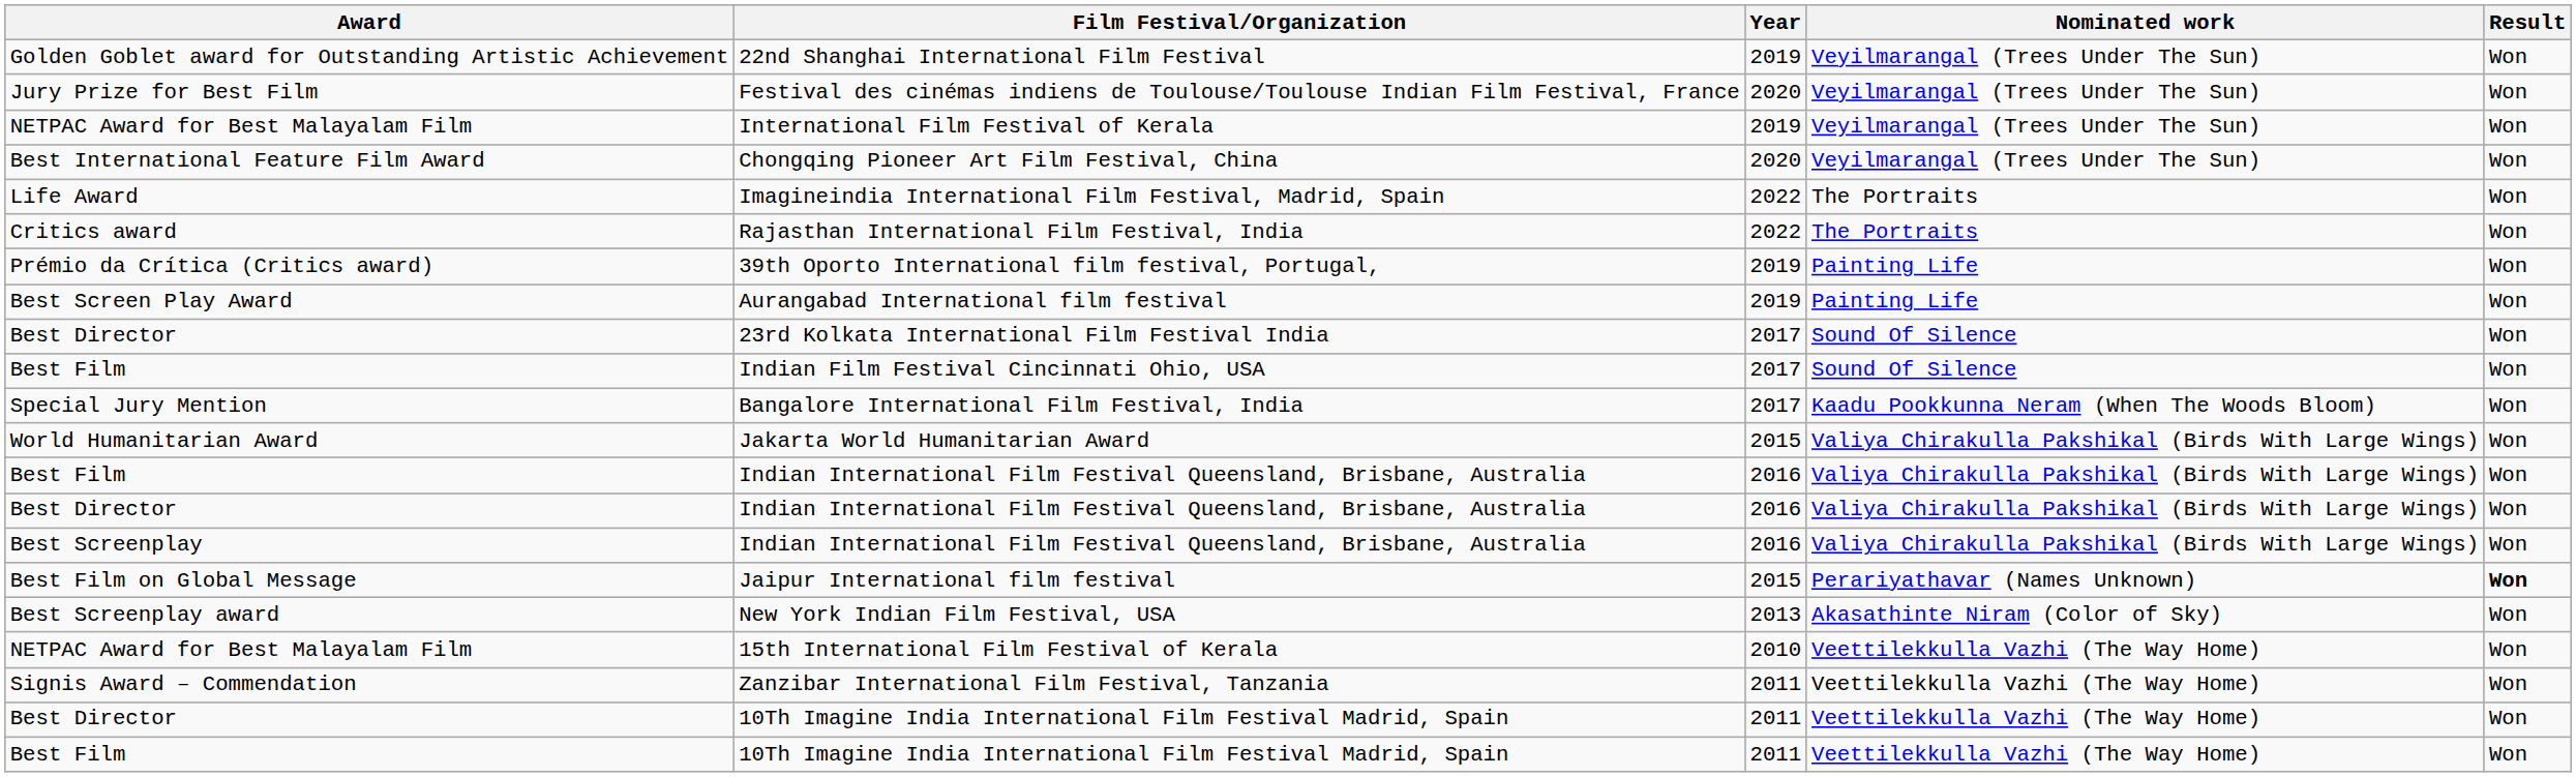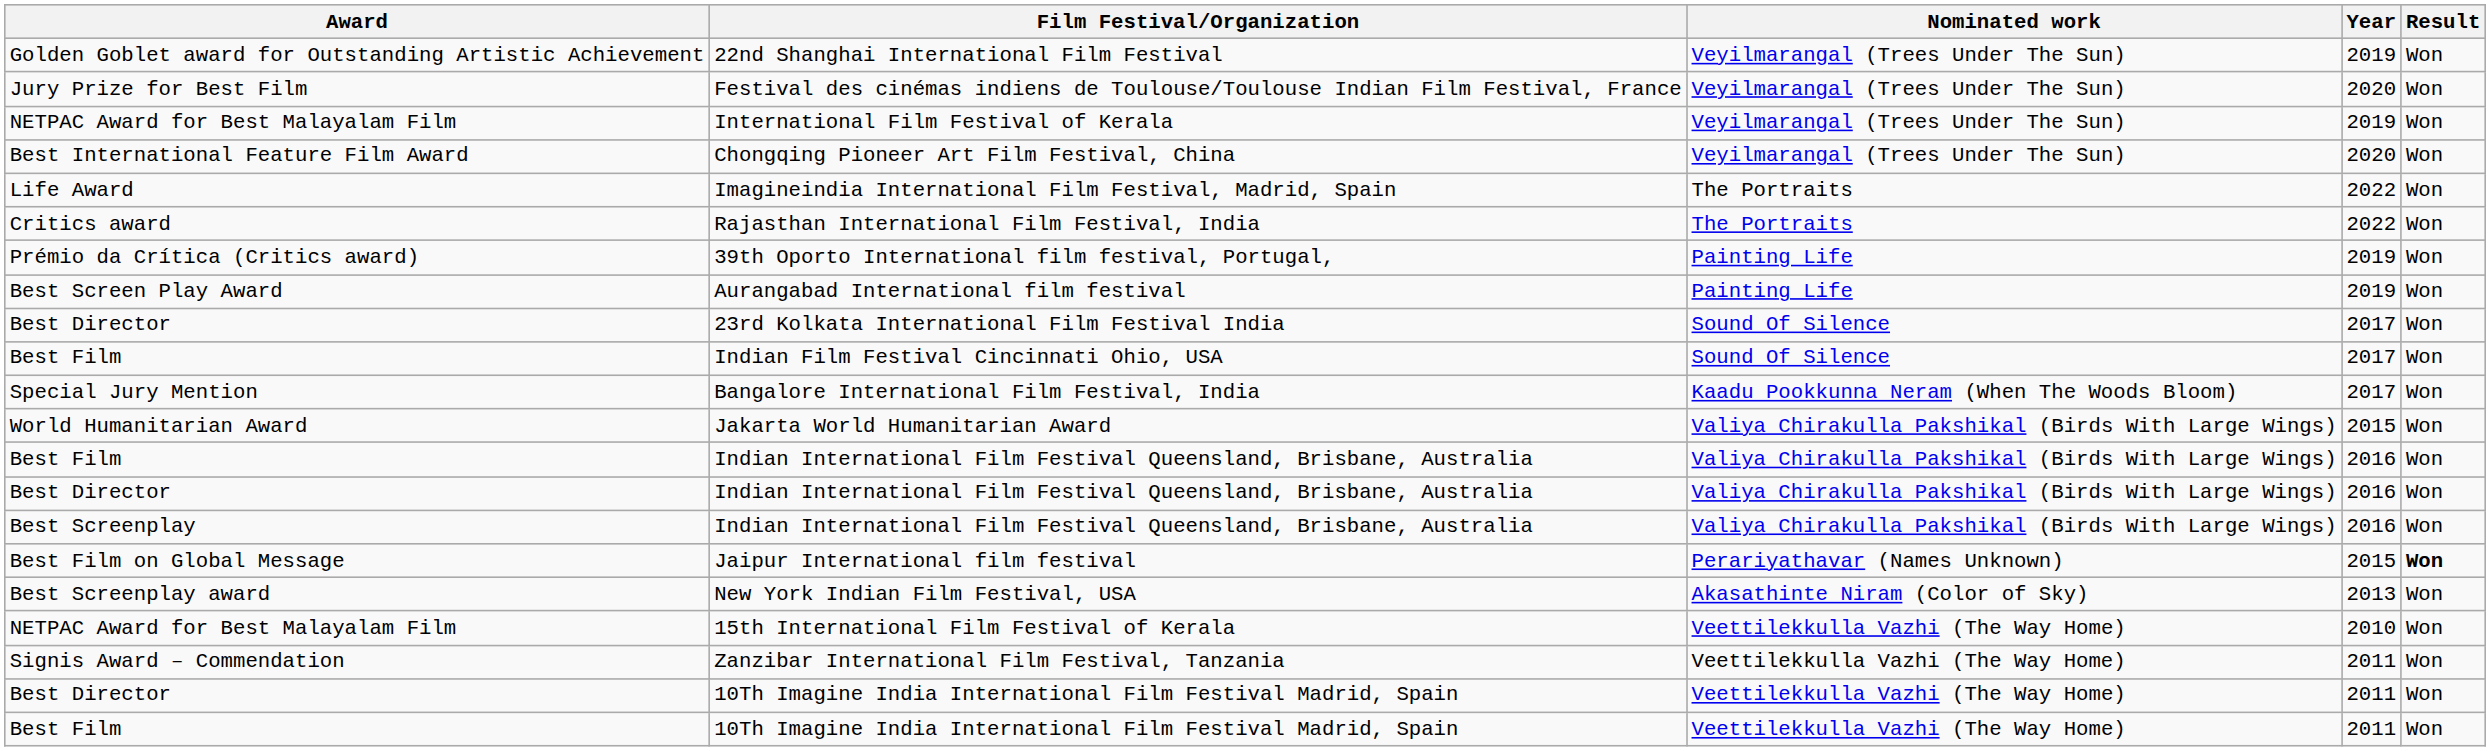columns swapped: Year <-> Nominated work
